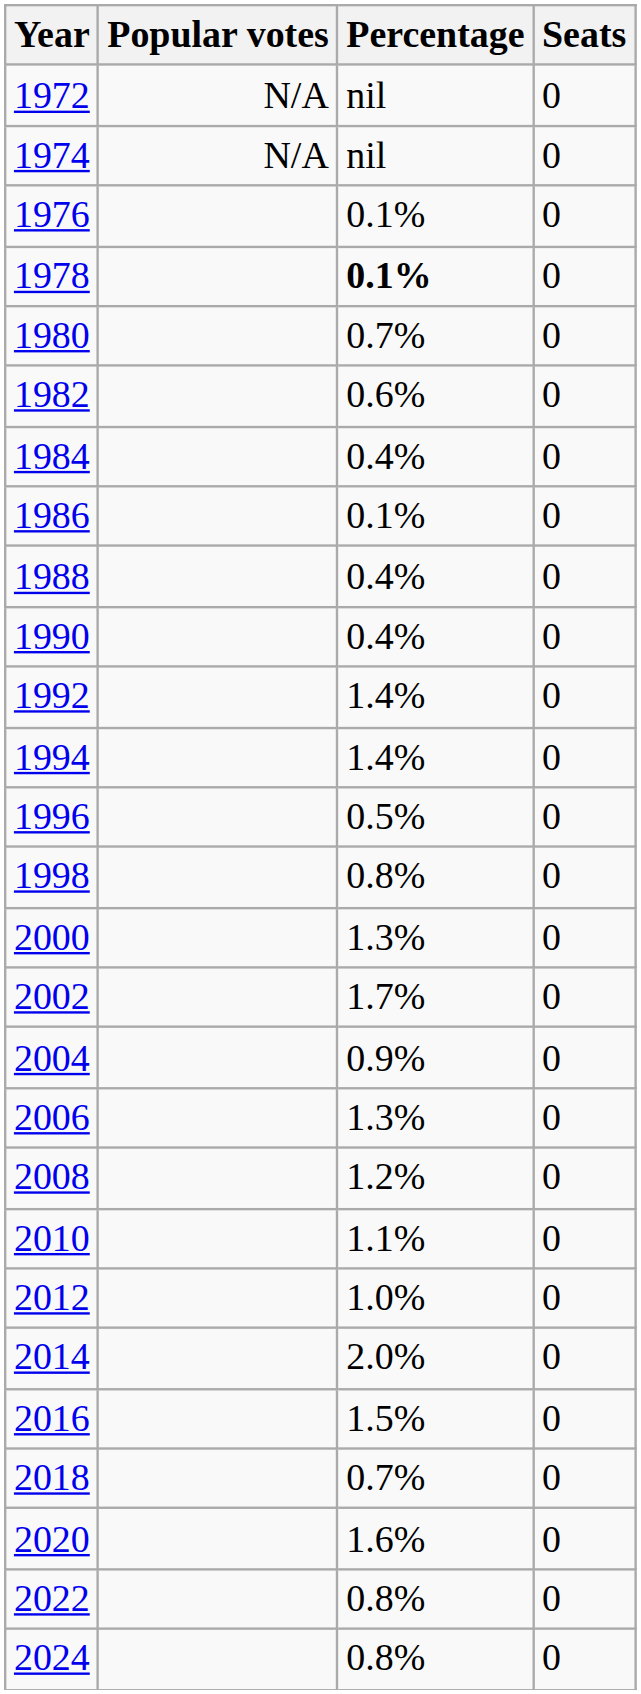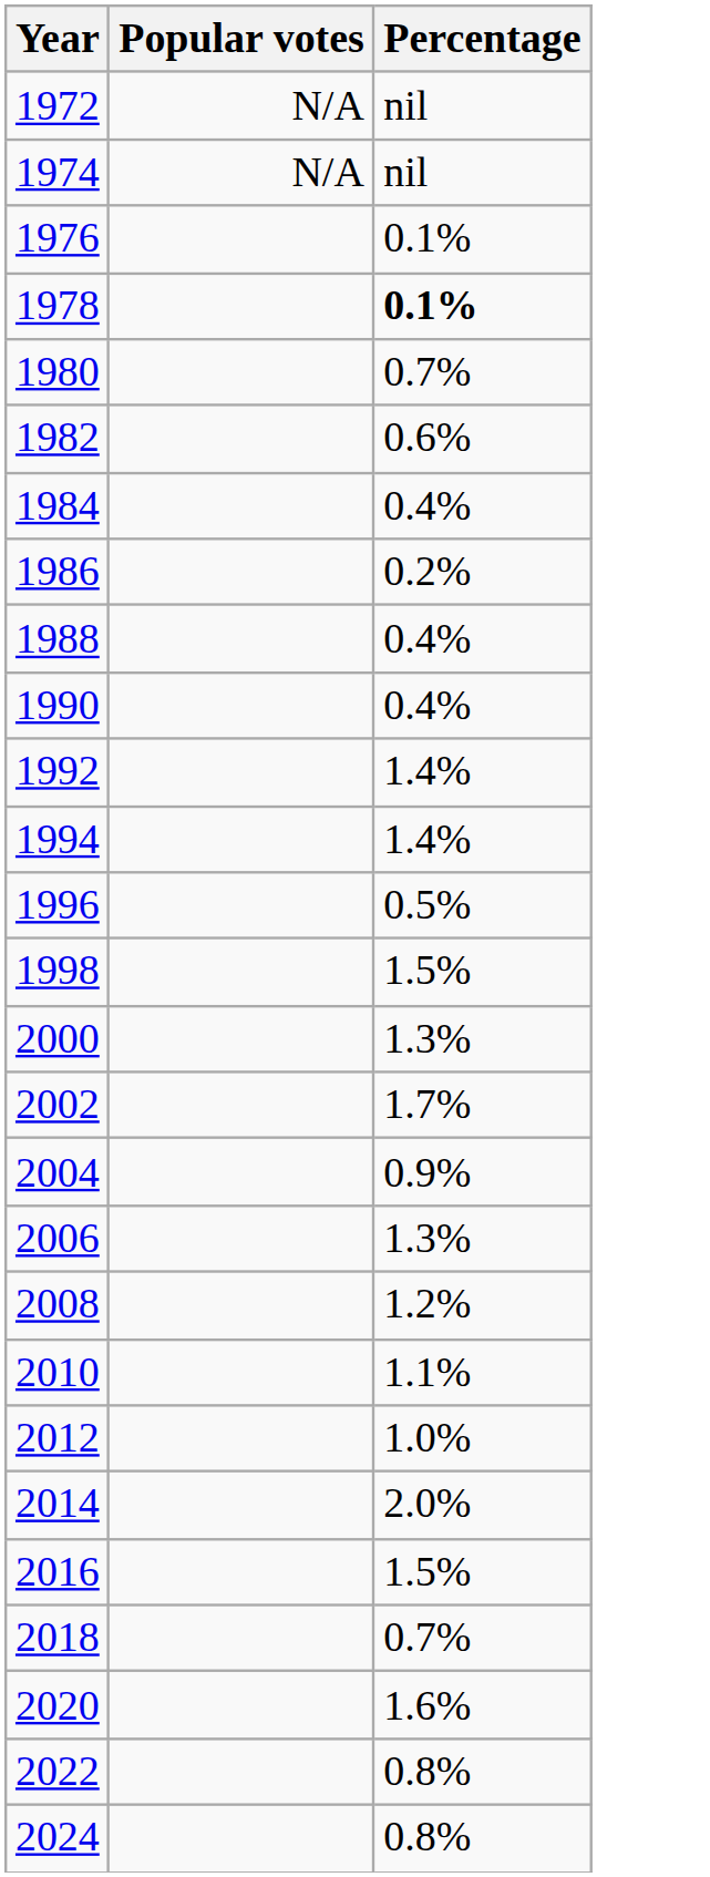- column: Seats | 0 | 0 | 0 | 0 | 0 | 0 | 0 | 0 | 0 | 0 | 0 | 0 | 0 | 0 | 0 | 0 | 0 | 0 | 0 | 0 | 0 | 0 | 0 | 0 | 0 | 0 | 0
1986 | Percentage: 0.1% -> 0.2%
1998 | Percentage: 0.8% -> 1.5%
